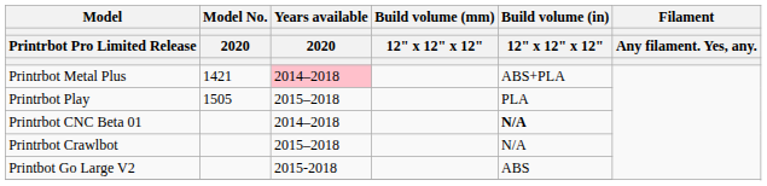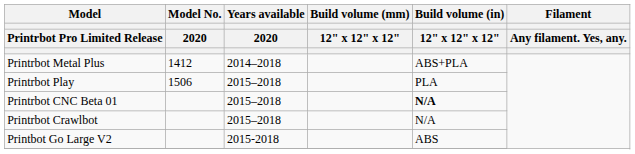Printrbot Metal Plus | Model No. / 2020: 1421 -> 1412
Printrbot Metal Plus | Years available / 2020: pink background -> no background
Printrbot Play | Model No. / 2020: 1505 -> 1506
Printrbot CNC Beta 01 | Years available / 2020: 2014–2018 -> 2015–2018
